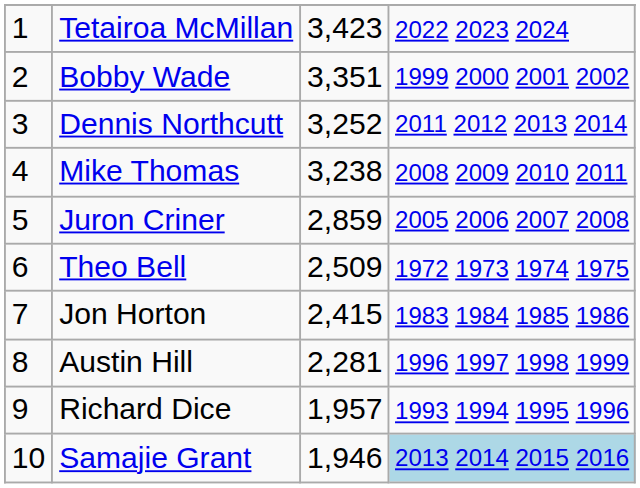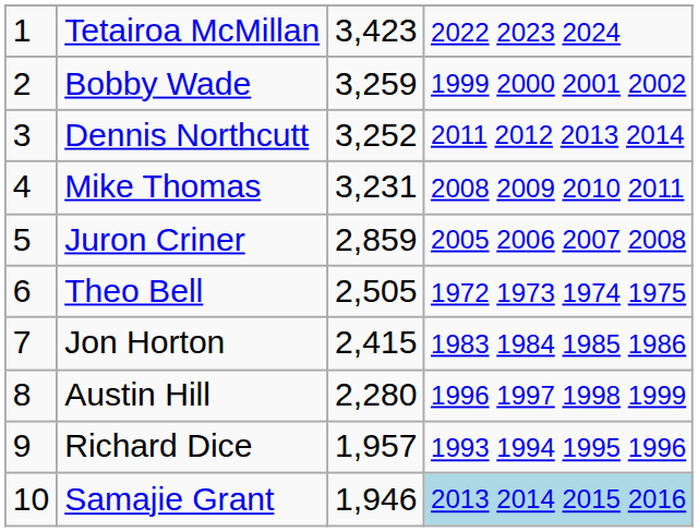Bobby Wade | column 3: 3,351 -> 3,259
Mike Thomas | column 3: 3,238 -> 3,231
Theo Bell | column 3: 2,509 -> 2,505
Austin Hill | column 3: 2,281 -> 2,280
